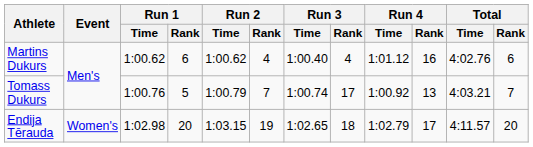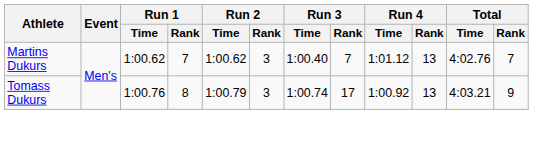Martins Dukurs | Run 1 / Rank: 6 -> 7
Martins Dukurs | Run 2 / Rank: 4 -> 3
Martins Dukurs | Run 3 / Rank: 4 -> 7
Martins Dukurs | Run 4 / Rank: 16 -> 13
Martins Dukurs | Total / Rank: 6 -> 7
Tomass Dukurs | Run 1 / Rank: 5 -> 8
Tomass Dukurs | Run 2 / Rank: 7 -> 3
Tomass Dukurs | Total / Rank: 7 -> 9
- row: Endija Tērauda | Women's | 1:02.98 | 20 | 1:03.15 | 19 | 1:02.65 | 18 | 1:02.79 | 17 | 4:11.57 | 20
